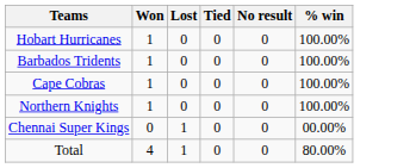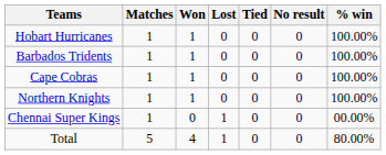+ column: Matches | 1 | 1 | 1 | 1 | 1 | 5
